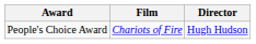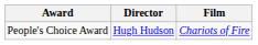columns swapped: Film <-> Director
